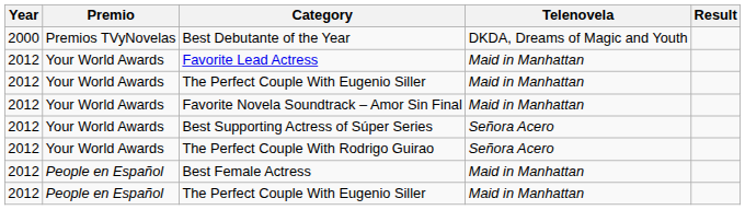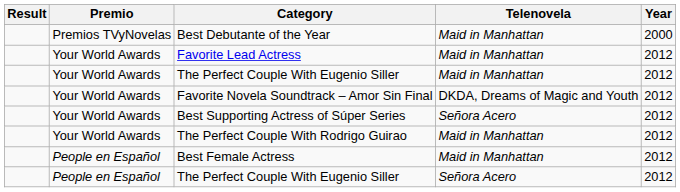columns swapped: Year <-> Result
Best Debutante of the Year | Telenovela: DKDA, Dreams of Magic and Youth -> Maid in Manhattan
Favorite Novela Soundtrack – Amor Sin Final | Telenovela: Maid in Manhattan -> DKDA, Dreams of Magic and Youth
The Perfect Couple With Rodrigo Guirao | Telenovela: Señora Acero -> Maid in Manhattan
People en Español / The Perfect Couple With Eugenio Siller | Telenovela: Maid in Manhattan -> Señora Acero
